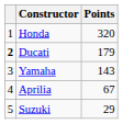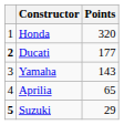Ducati | Points: 179 -> 177
Aprilia | Points: 67 -> 65
Suzuki | column 1: normal -> bold
